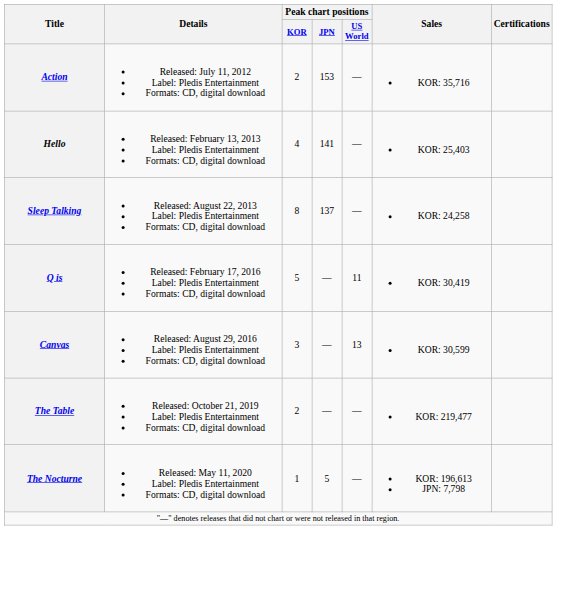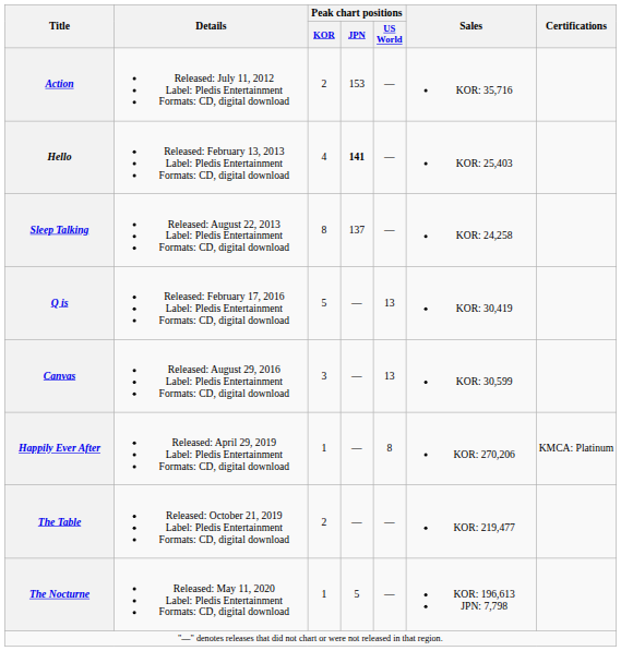Hello | Peak chart positions / JPN: normal -> bold
Q is | Peak chart positions / US World: 11 -> 13
+ row: Happily Ever After | Released: April 29, 2019 Label: Pledis Entertainment Formats: CD, digital download | 1 | — | 8 | KOR: 270,206 | KMCA: Platinum
